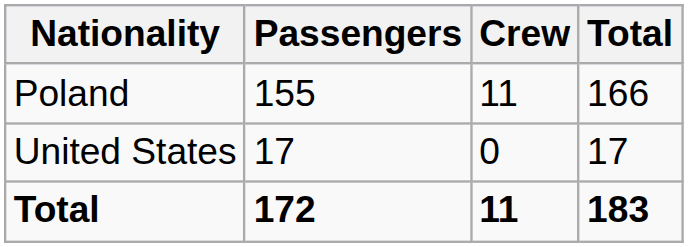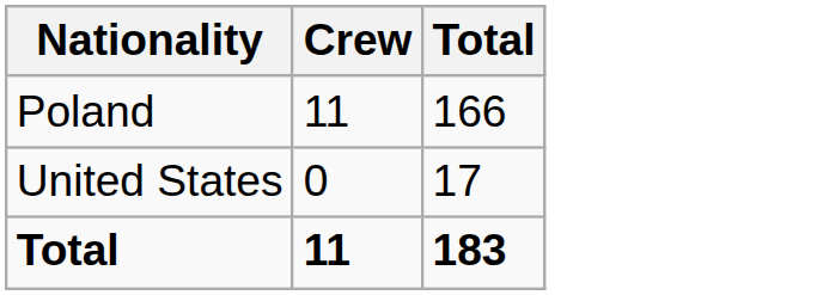- column: Passengers | 155 | 17 | 172
